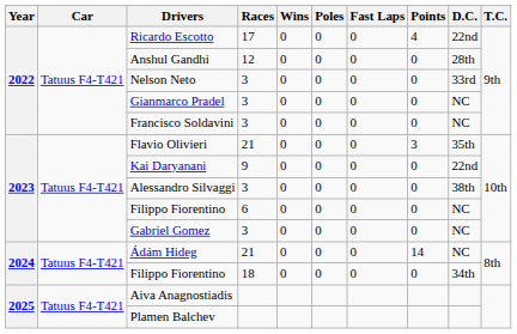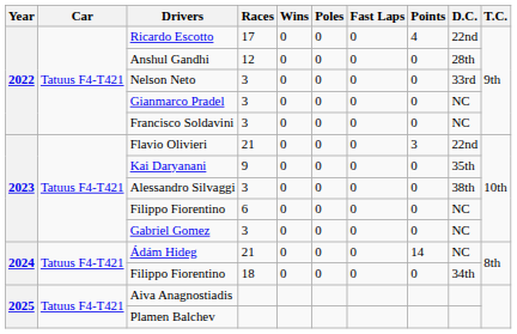Flavio Olivieri | D.C.: 35th -> 22nd
Kai Daryanani | D.C.: 22nd -> 35th
